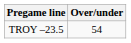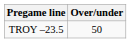TROY –23.5 | Over/under: 54 -> 50
